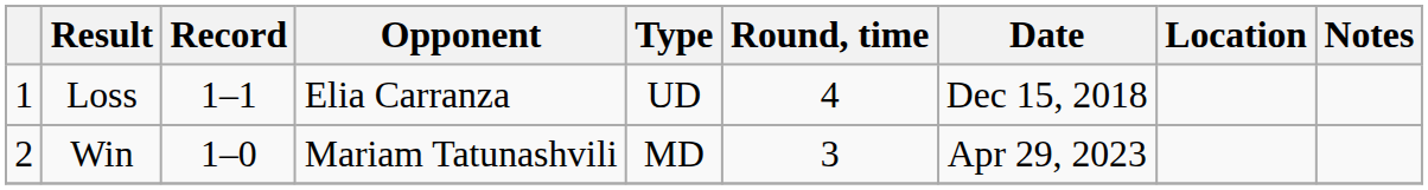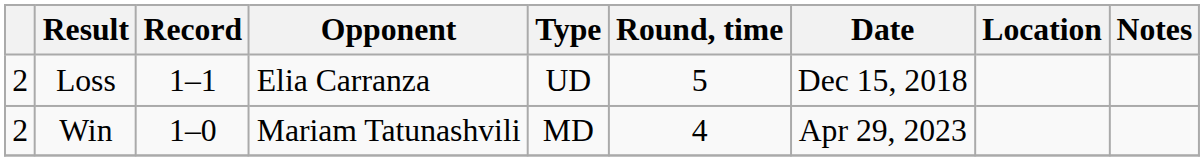Loss | column 1: 1 -> 2
Loss | Round, time: 4 -> 5
Win | Round, time: 3 -> 4
